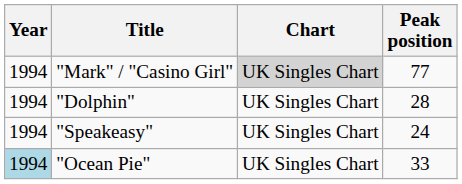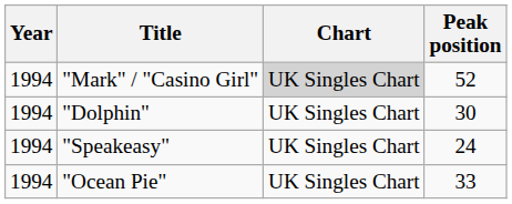"Mark" / "Casino Girl" | Peak position: 77 -> 52
"Dolphin" | Peak position: 28 -> 30
"Ocean Pie" | Year: lightblue background -> no background
